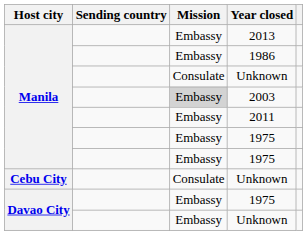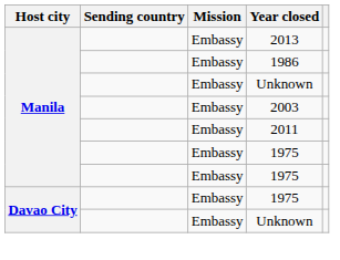Manila / Unknown | Mission: Consulate -> Embassy
2003 | Mission: lightgrey background -> no background
- row: Cebu City | Consulate | Unknown
